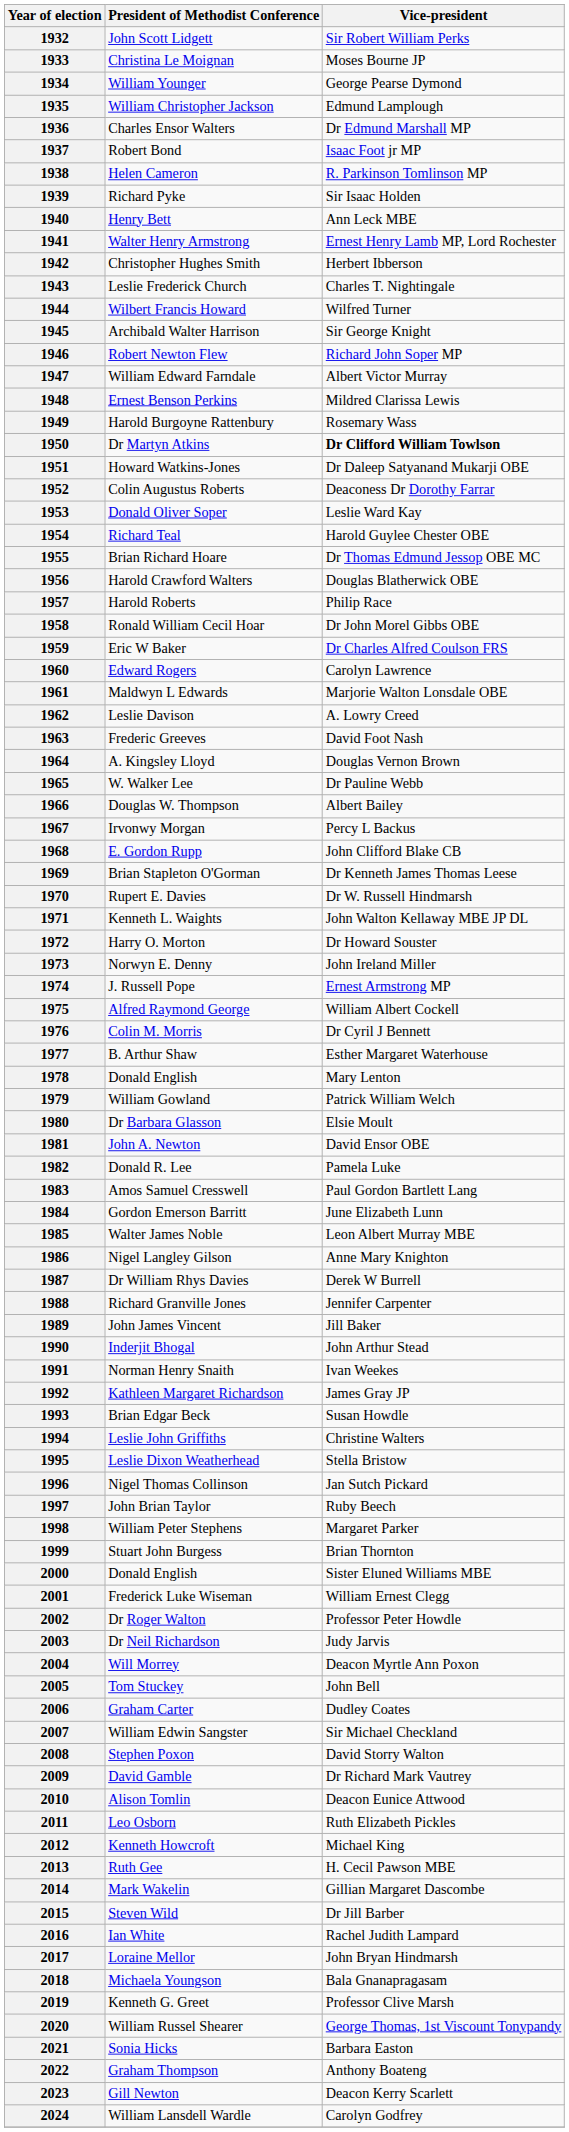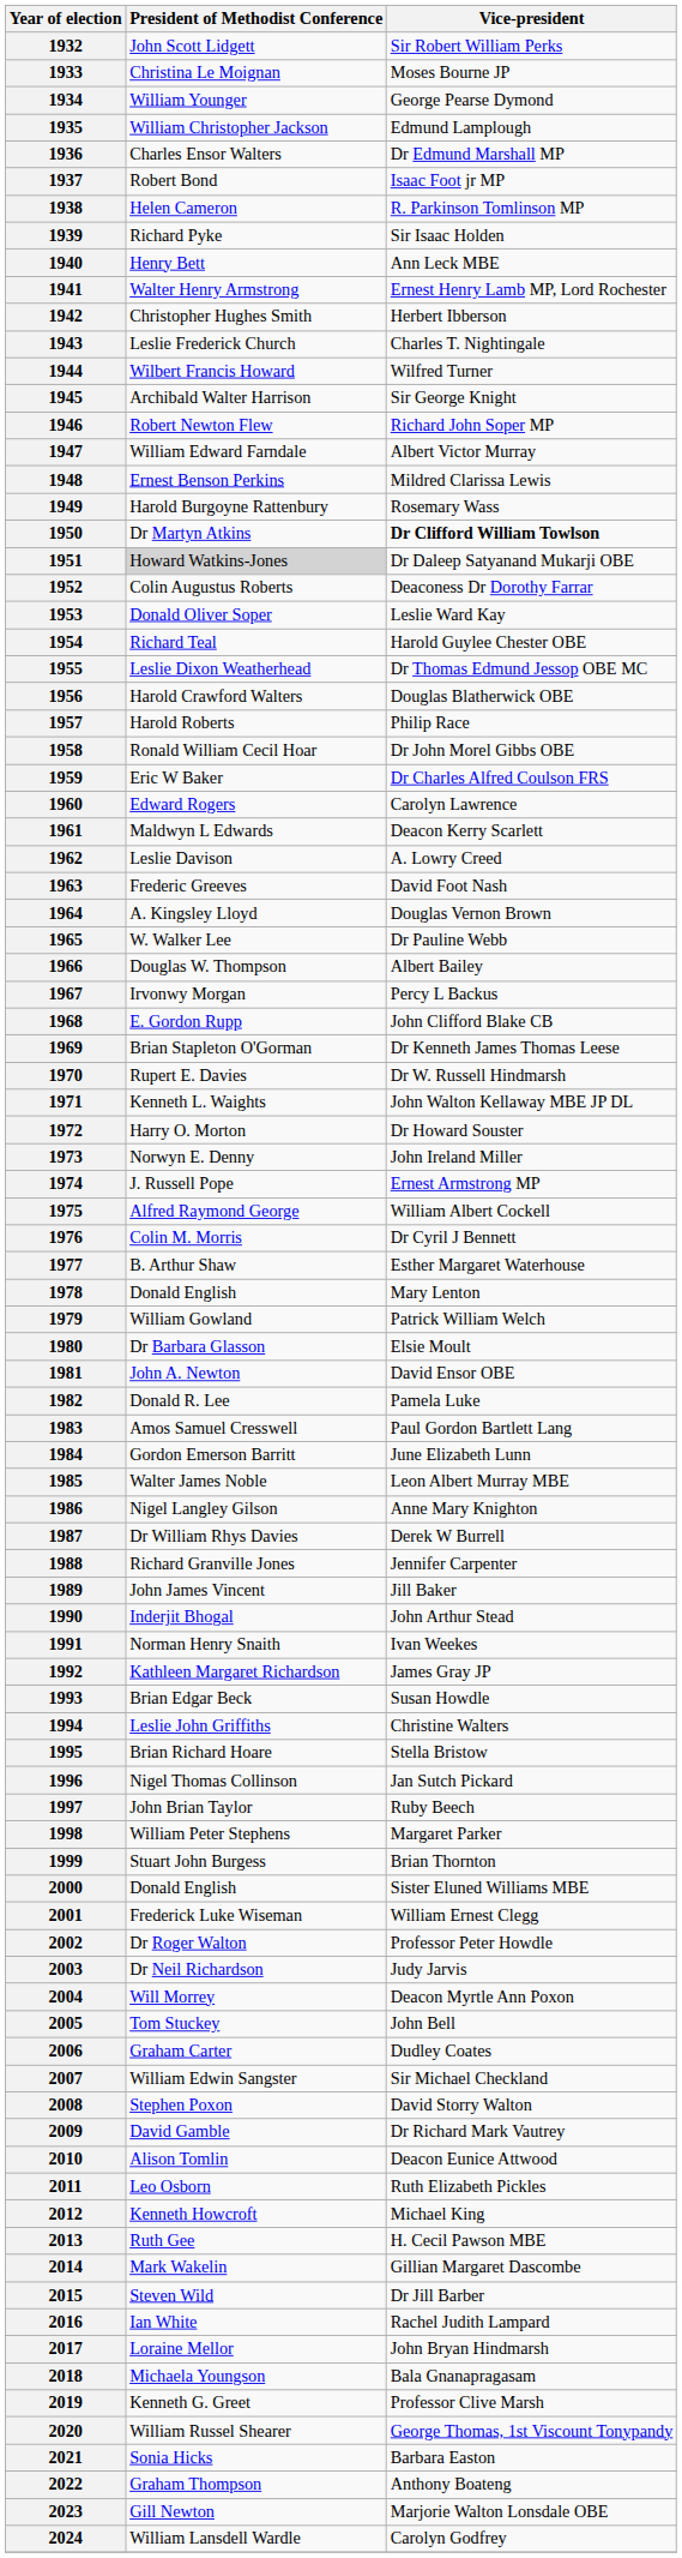1951 | President of Methodist Conference: no background -> lightgrey background
1955 | President of Methodist Conference: Brian Richard Hoare -> Leslie Dixon Weatherhead
1961 | Vice-president: Marjorie Walton Lonsdale OBE -> Deacon Kerry Scarlett
1995 | President of Methodist Conference: Leslie Dixon Weatherhead -> Brian Richard Hoare
2023 | Vice-president: Deacon Kerry Scarlett -> Marjorie Walton Lonsdale OBE
